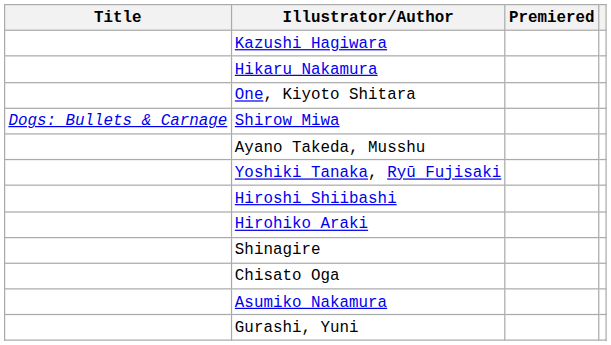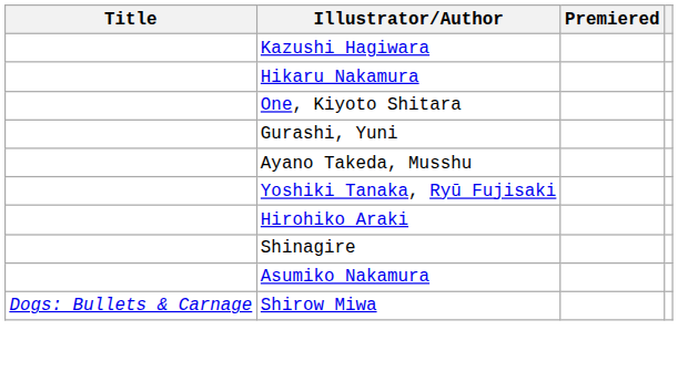rows swapped: Shirow Miwa <-> Gurashi, Yuni
- row: Hiroshi Shiibashi
- row: Chisato Oga
